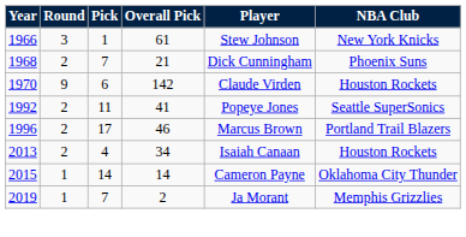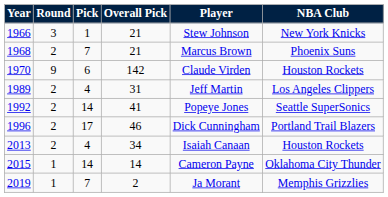1966 | Overall Pick: 61 -> 21
1968 | Player: Dick Cunningham -> Marcus Brown
+ row: 1989 | 2 | 4 | 31 | Jeff Martin | Los Angeles Clippers
1992 | Pick: 11 -> 14
1996 | Player: Marcus Brown -> Dick Cunningham
